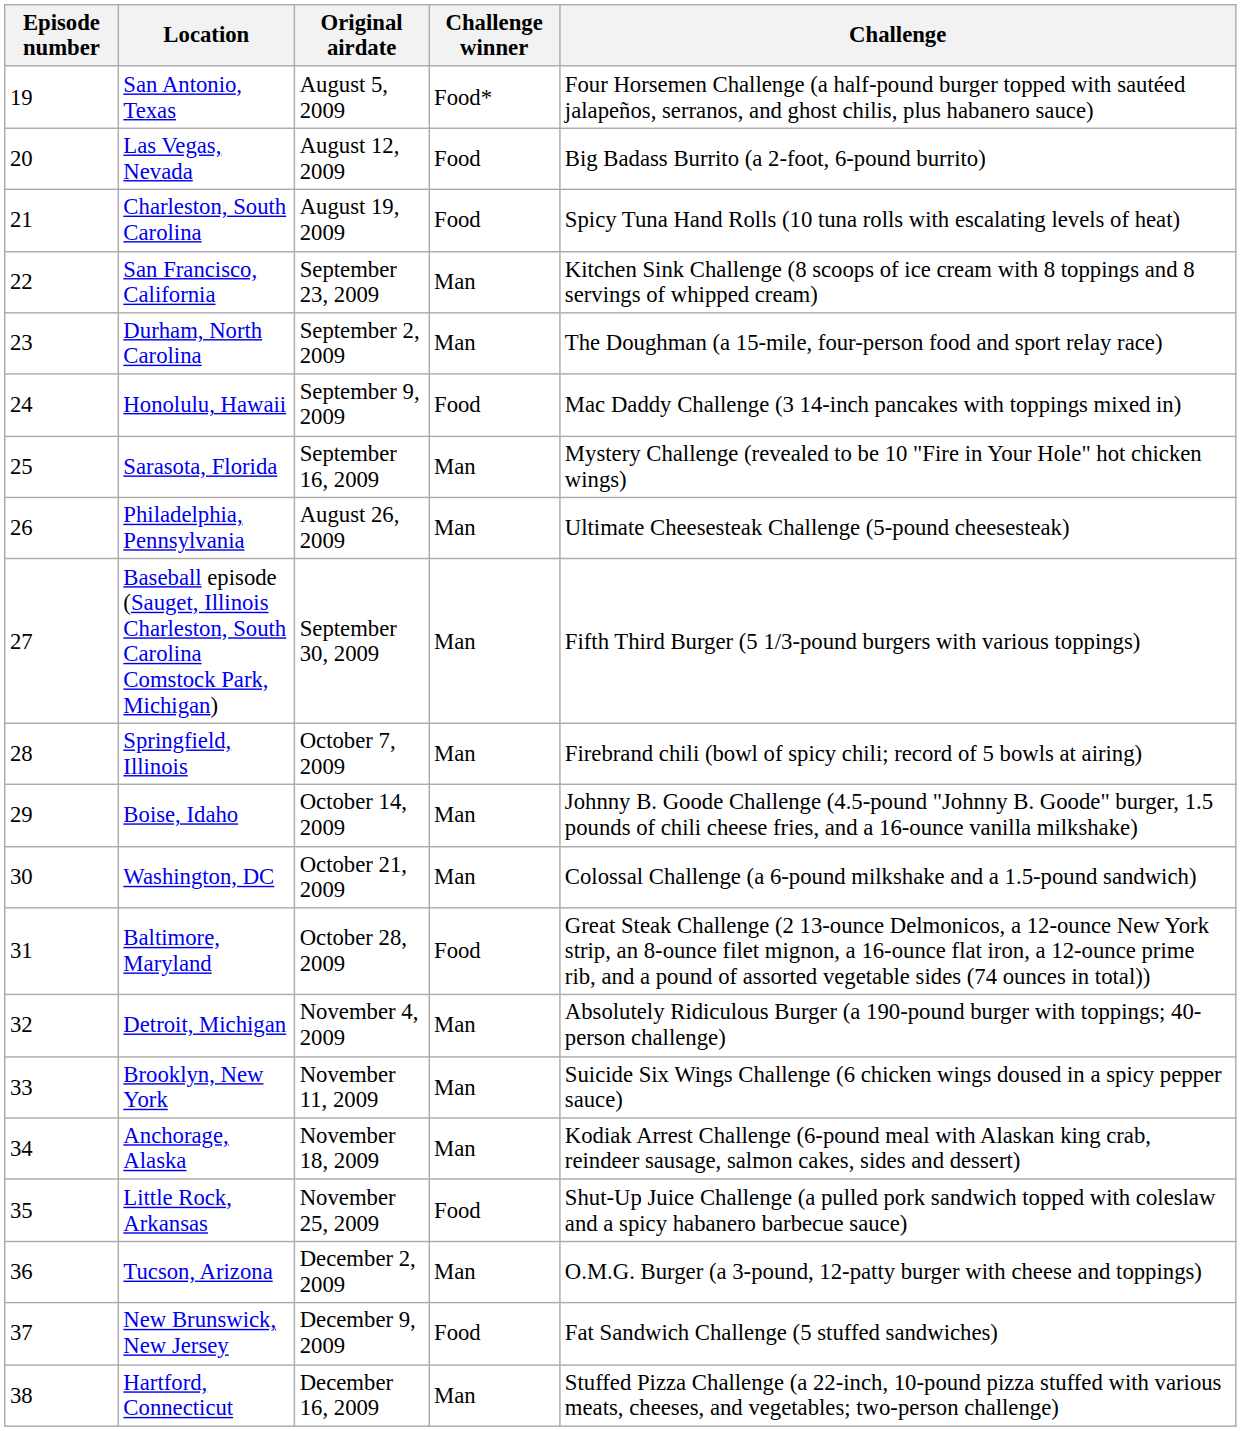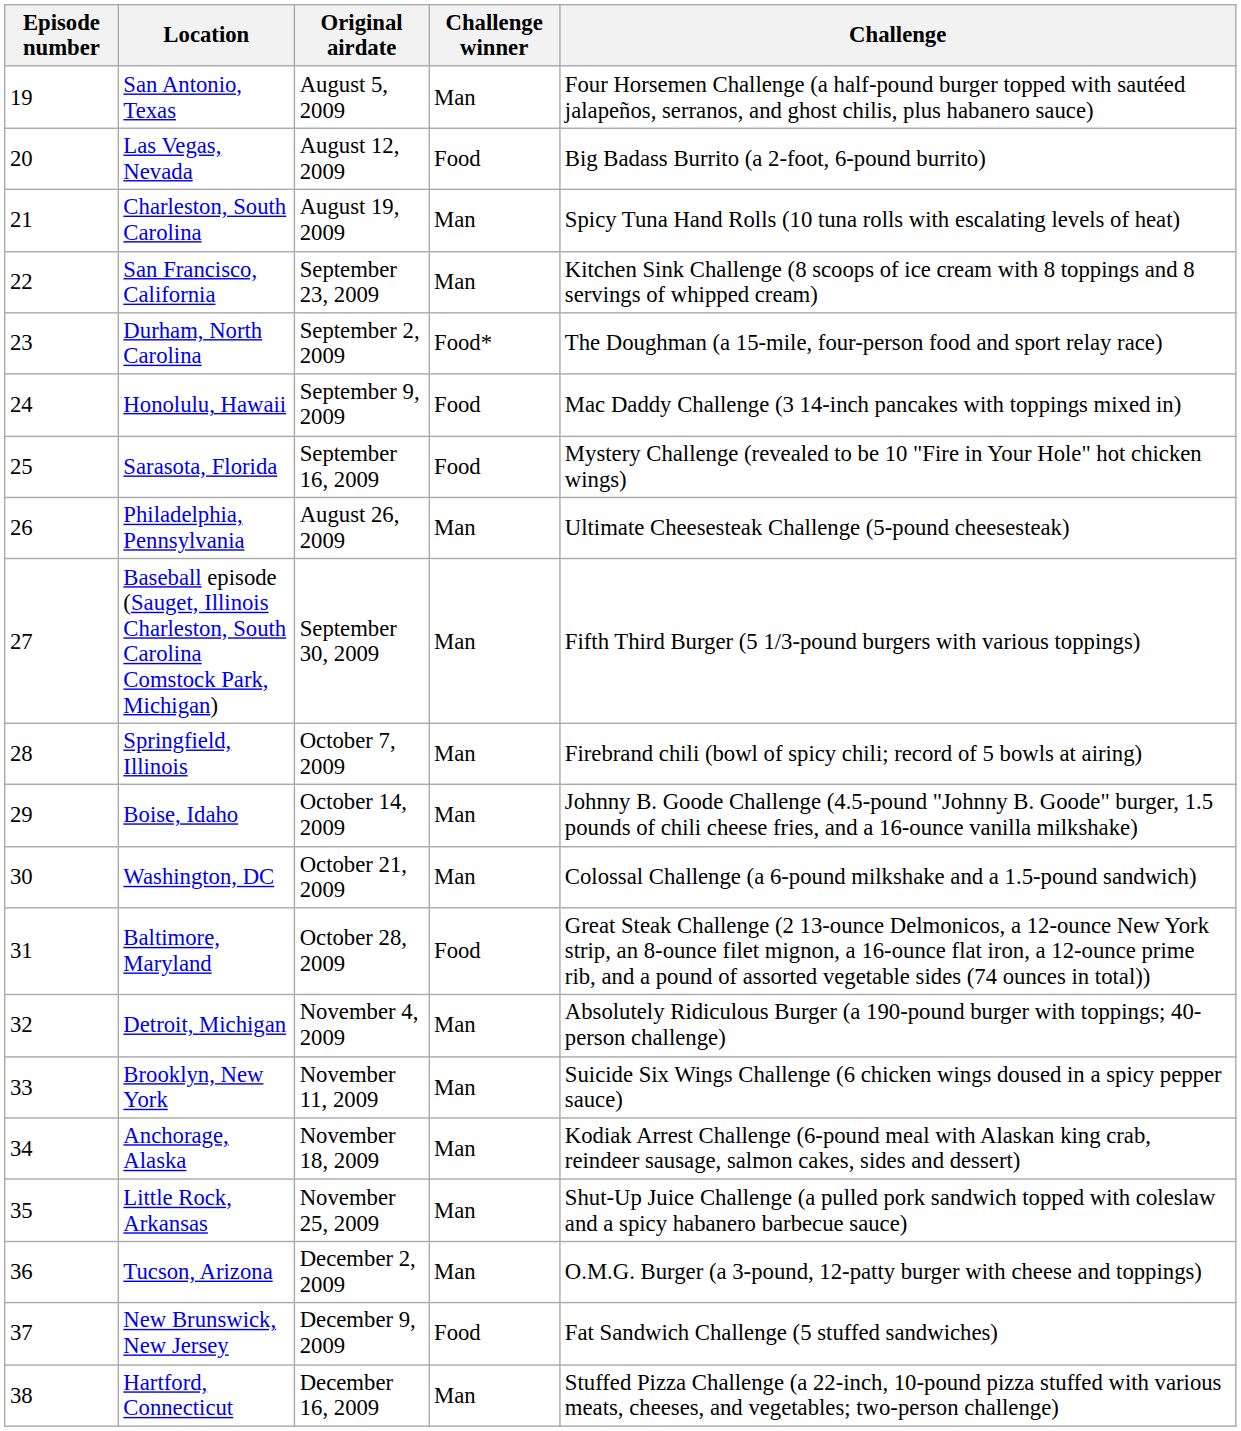San Antonio, Texas | Challenge winner: Food* -> Man
Charleston, South Carolina | Challenge winner: Food -> Man
Durham, North Carolina | Challenge winner: Man -> Food*
Sarasota, Florida | Challenge winner: Man -> Food
Little Rock, Arkansas | Challenge winner: Food -> Man
